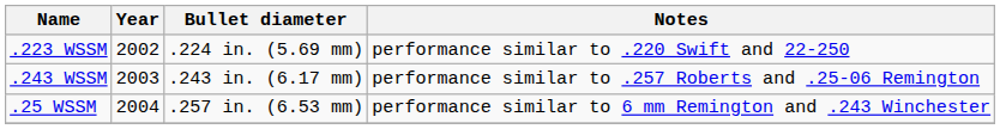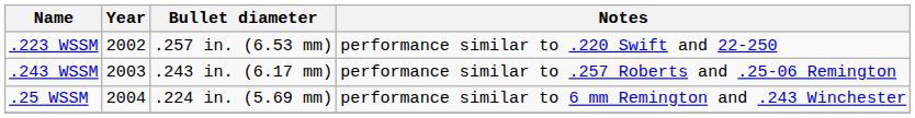.223 WSSM | Bullet diameter: .224 in. (5.69 mm) -> .257 in. (6.53 mm)
.25 WSSM | Bullet diameter: .257 in. (6.53 mm) -> .224 in. (5.69 mm)
